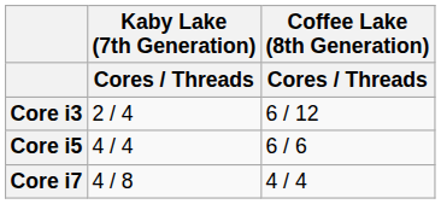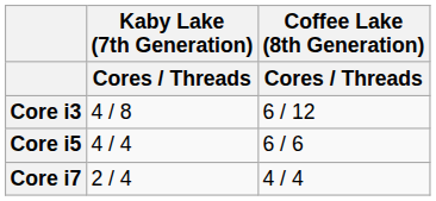Core i3 | Kaby Lake (7th Generation) / Cores / Threads: 2 / 4 -> 4 / 8
Core i7 | Kaby Lake (7th Generation) / Cores / Threads: 4 / 8 -> 2 / 4
